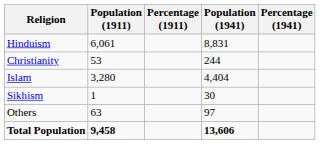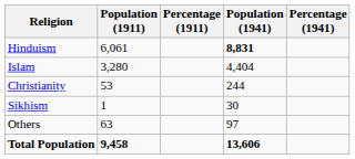Hinduism | Population (1941): normal -> bold
rows swapped: Islam <-> Christianity
